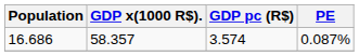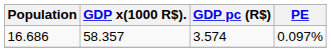16.686 | PE: 0.087% -> 0.097%
